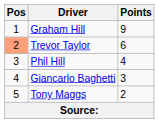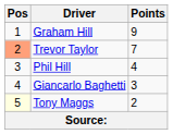Trevor Taylor | Points: 6 -> 7
Tony Maggs | Pos: no background -> lightyellow background
